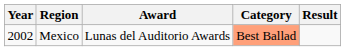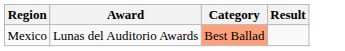- column: Year | 2002
